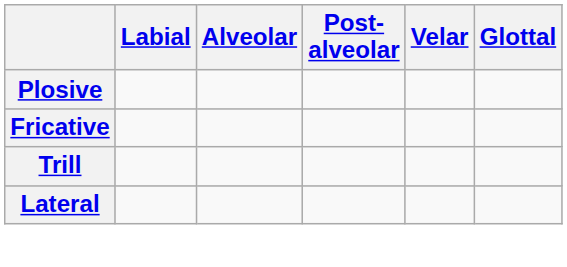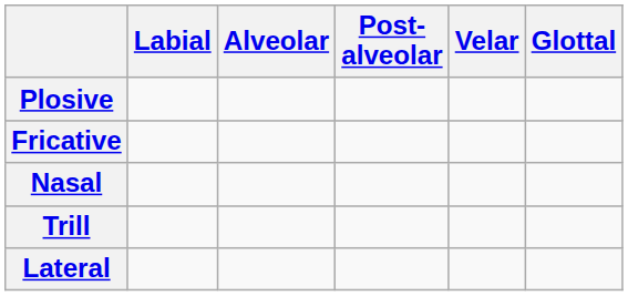+ row: Nasal
